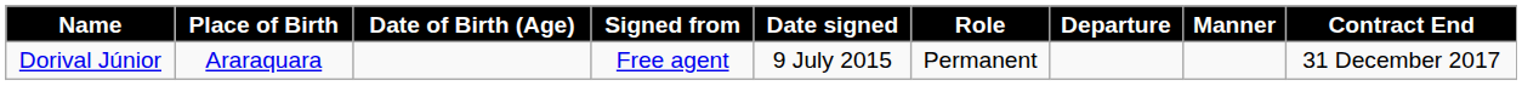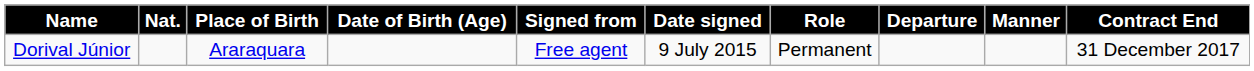+ column: Nat.
